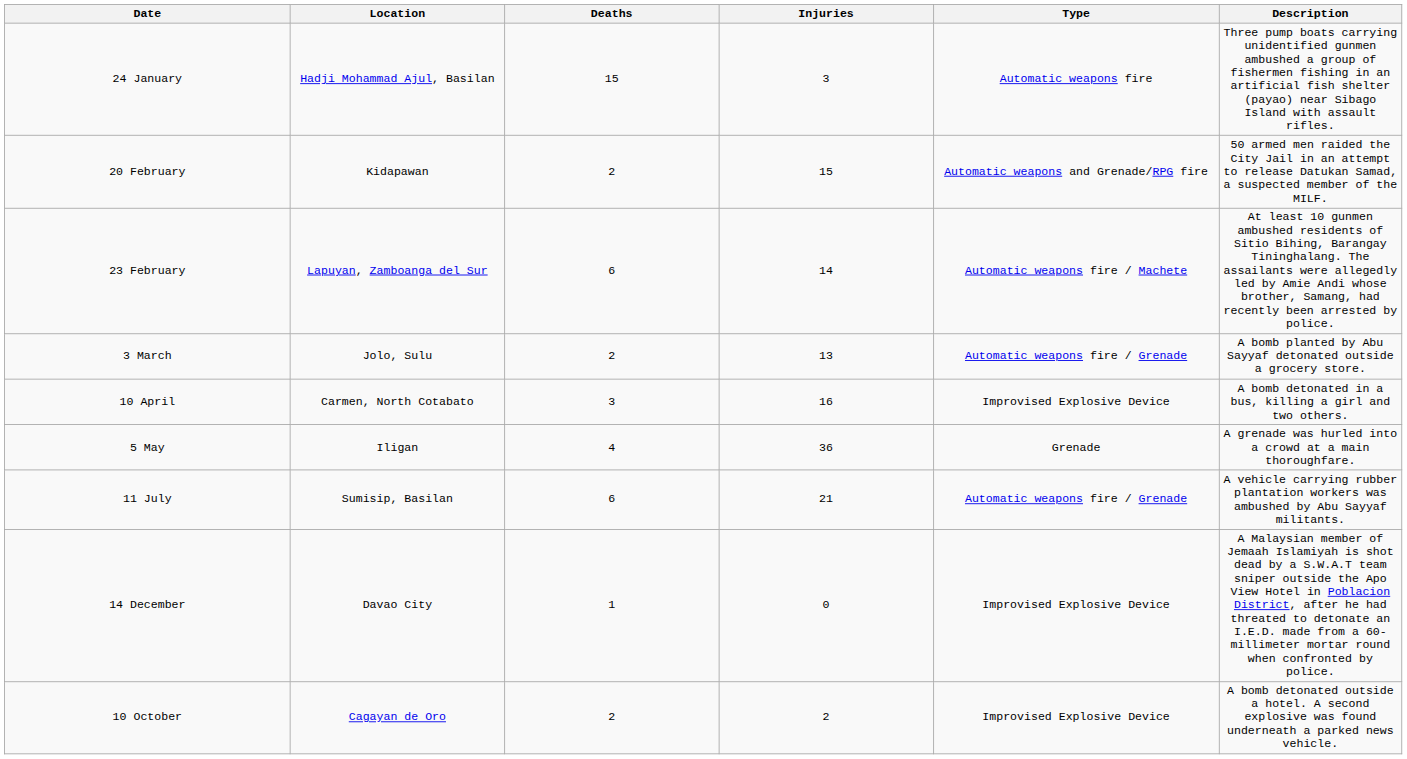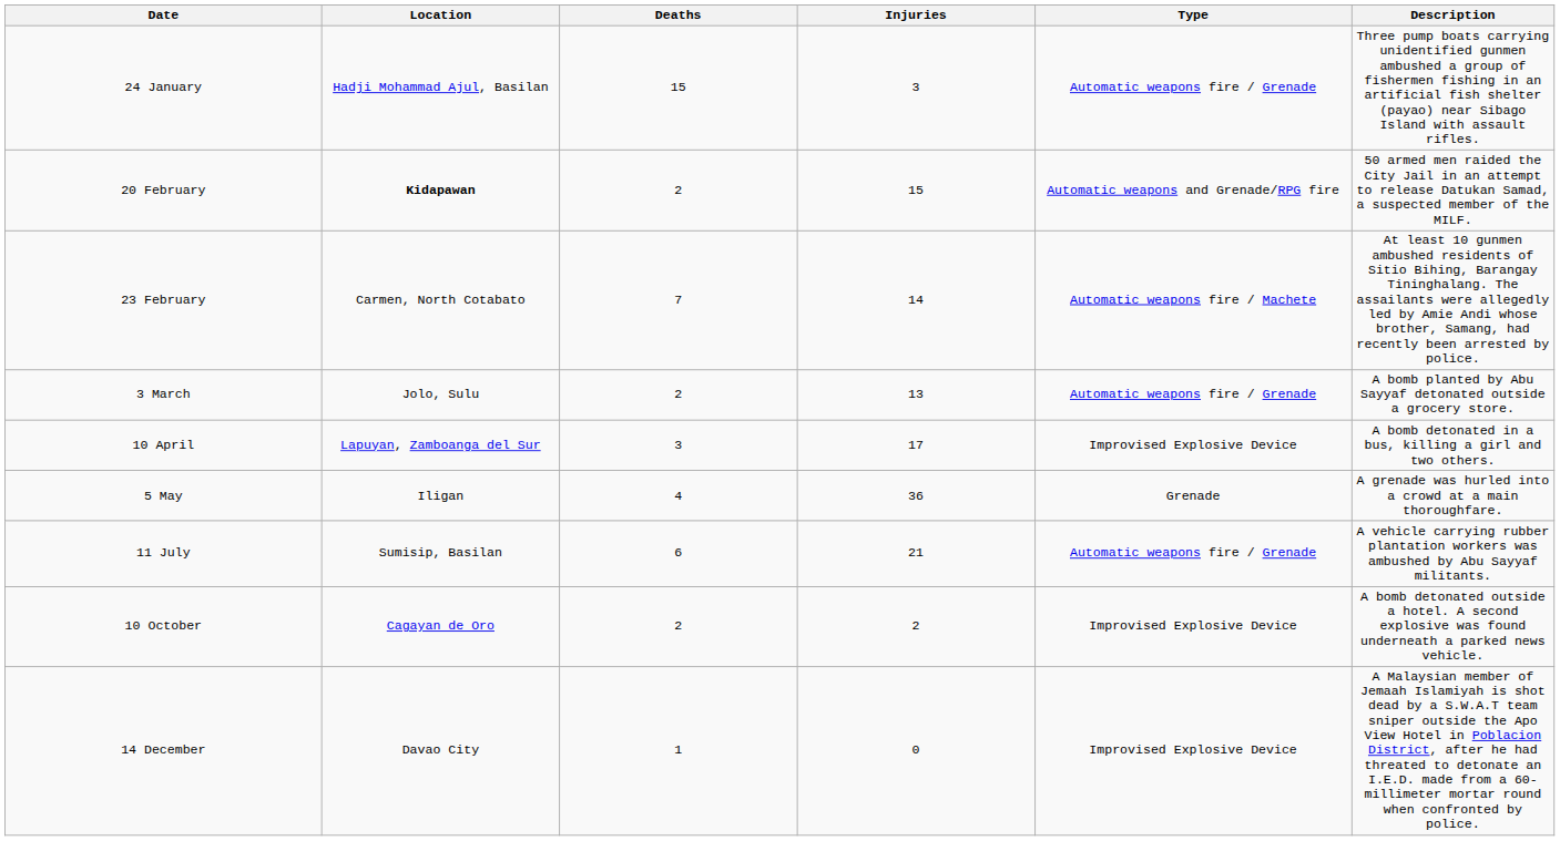24 January | Type: Automatic weapons fire -> Automatic weapons fire / Grenade
20 February | Location: normal -> bold
23 February | Location: Lapuyan, Zamboanga del Sur -> Carmen, North Cotabato
23 February | Deaths: 6 -> 7
10 April | Location: Carmen, North Cotabato -> Lapuyan, Zamboanga del Sur
10 April | Injuries: 16 -> 17
rows swapped: 10 October <-> 14 December
